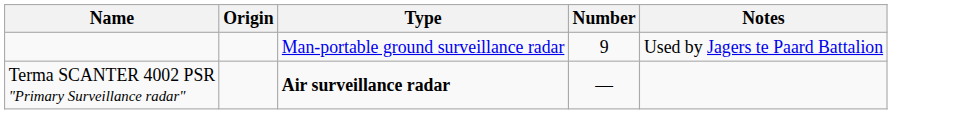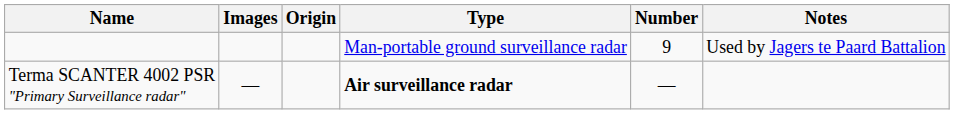+ column: Images | —
